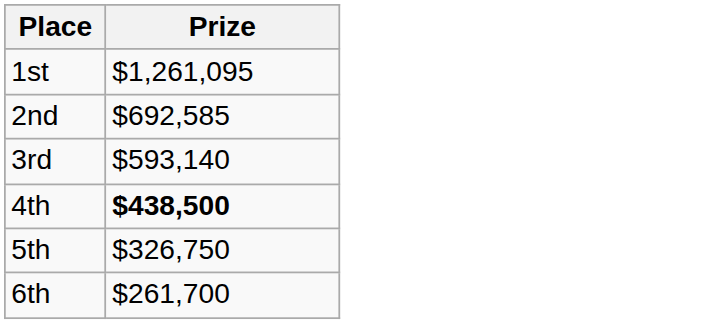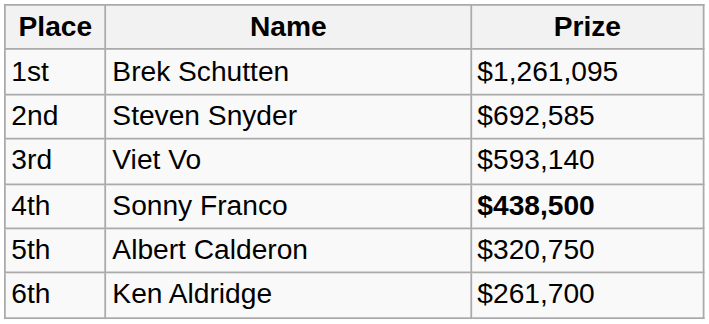+ column: Name | Brek Schutten | Steven Snyder | Viet Vo | Sonny Franco | Albert Calderon | Ken Aldridge
5th | Prize: $326,750 -> $320,750
